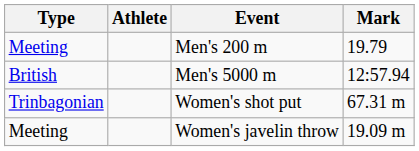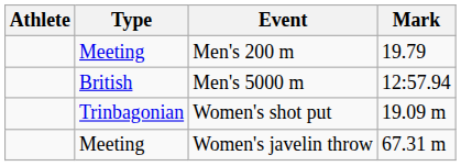columns swapped: Type <-> Athlete
Women's shot put | Mark: 67.31 m -> 19.09 m
Women's javelin throw | Mark: 19.09 m -> 67.31 m
